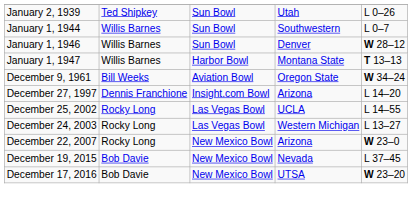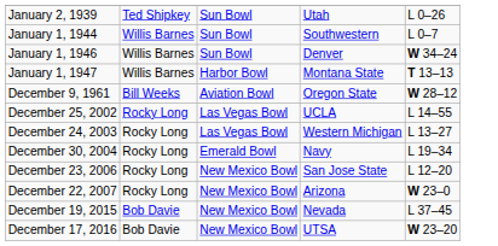January 1, 1946 | column 5: W 28–12 -> W 34–24
December 9, 1961 | column 5: W 34–24 -> W 28–12
- row: December 27, 1997 | Dennis Franchione | Insight.com Bowl | Arizona | L 14–20
+ row: December 30, 2004 | Rocky Long | Emerald Bowl | Navy | L 19–34
+ row: December 23, 2006 | Rocky Long | New Mexico Bowl | San Jose State | L 12–20
